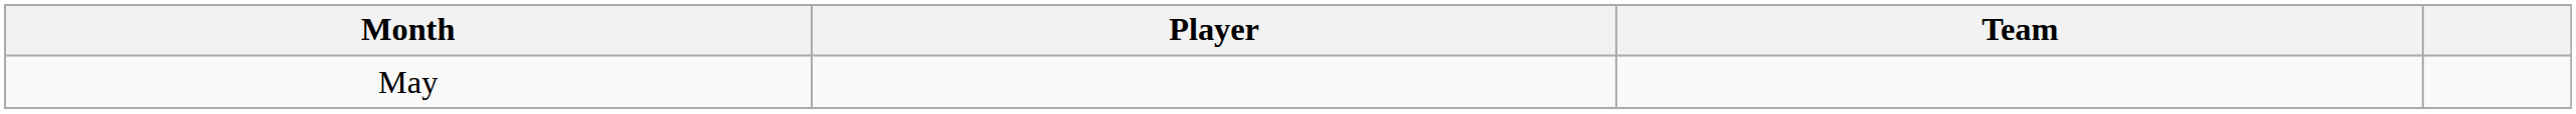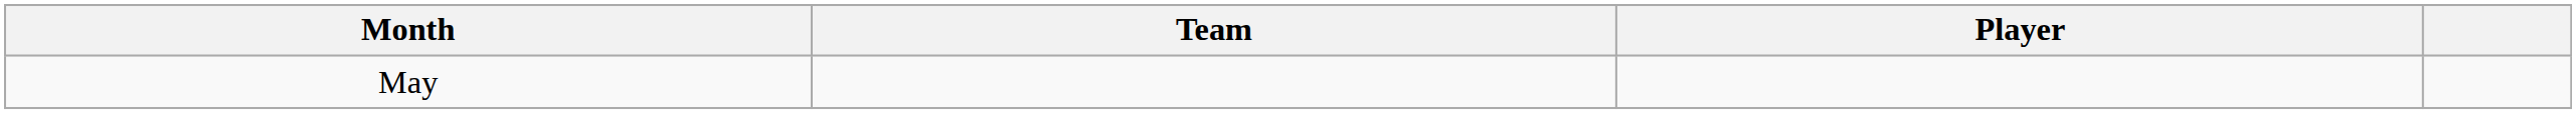columns swapped: Player <-> Team
